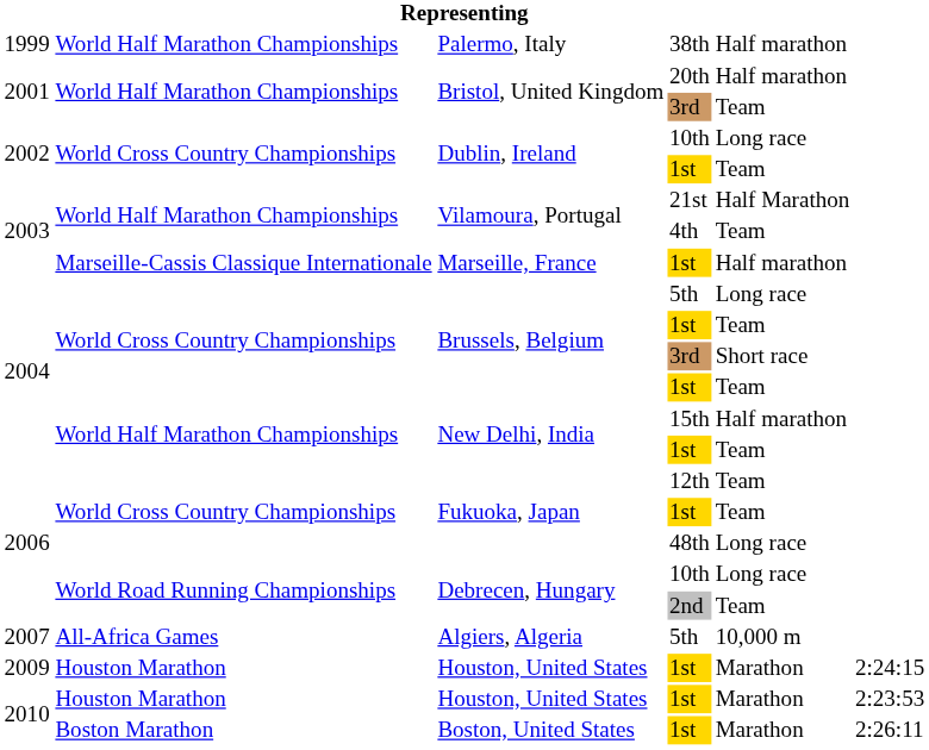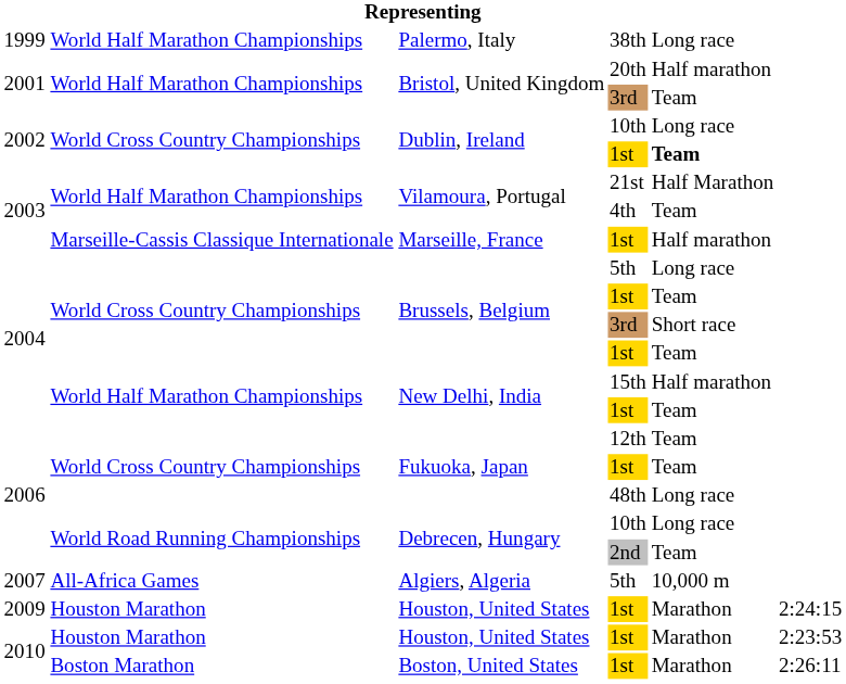Palermo, Italy | column 5: Half marathon -> Long race
Dublin, Ireland / 1st | column 5: normal -> bold
